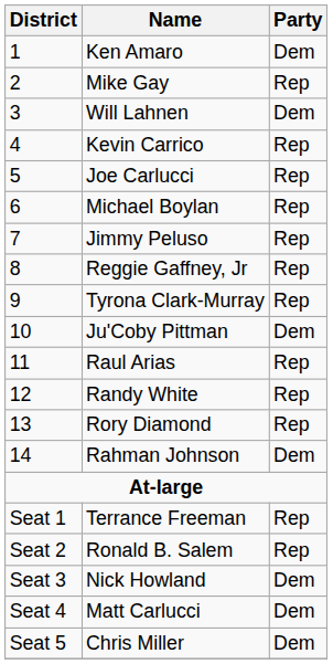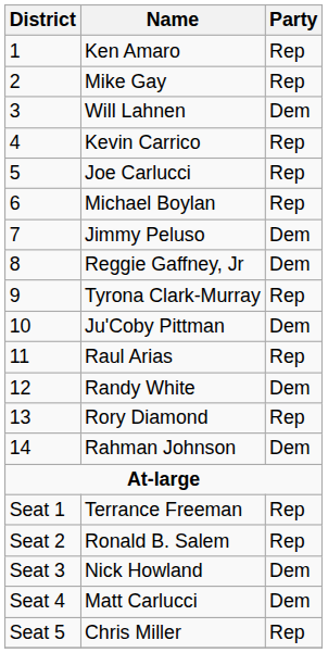Ken Amaro | Party: Dem -> Rep
Jimmy Peluso | Party: Rep -> Dem
Reggie Gaffney, Jr | Party: Rep -> Dem
Randy White | Party: Rep -> Dem
Chris Miller | Party: Dem -> Rep
